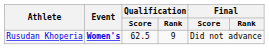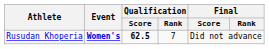Rusudan Khoperia | Qualification / Score: normal -> bold
Rusudan Khoperia | Qualification / Rank: 9 -> 7
